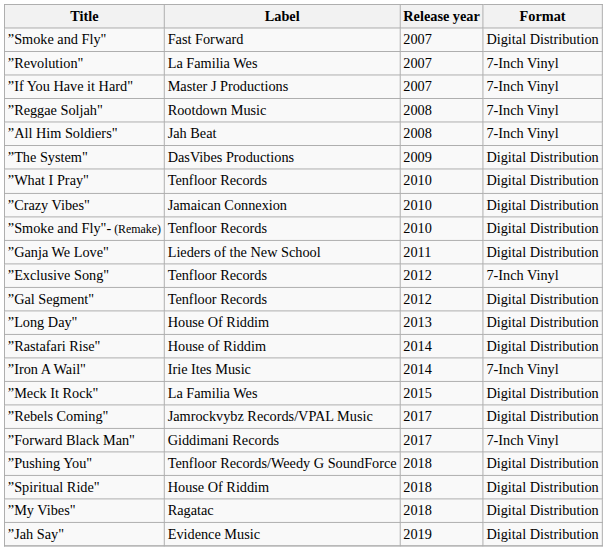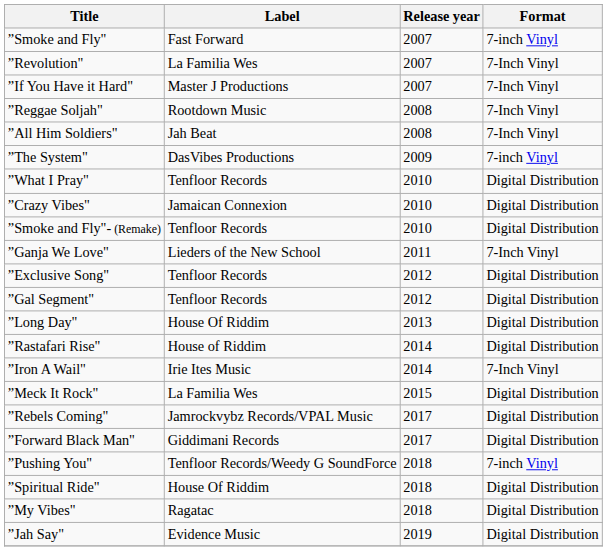”Smoke and Fly" | Format: Digital Distribution -> 7-inch Vinyl
”The System" | Format: Digital Distribution -> 7-inch Vinyl
”Ganja We Love" | Format: Digital Distribution -> 7-Inch Vinyl
”Exclusive Song" | Format: 7-Inch Vinyl -> Digital Distribution
”Forward Black Man" | Format: 7-Inch Vinyl -> Digital Distribution
”Pushing You" | Format: Digital Distribution -> 7-inch Vinyl
